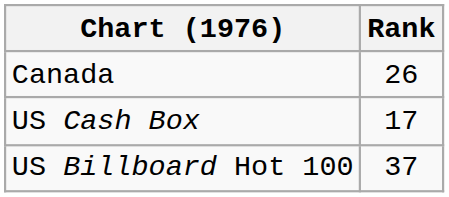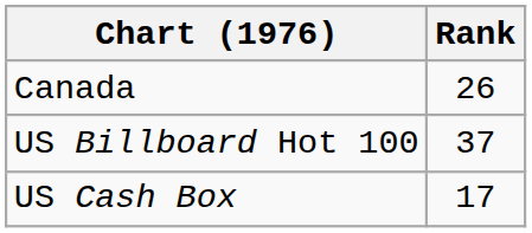rows swapped: US Billboard Hot 100 <-> US Cash Box
